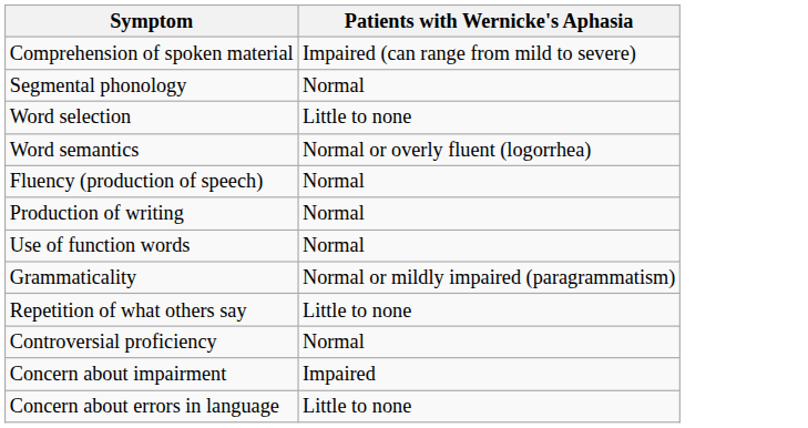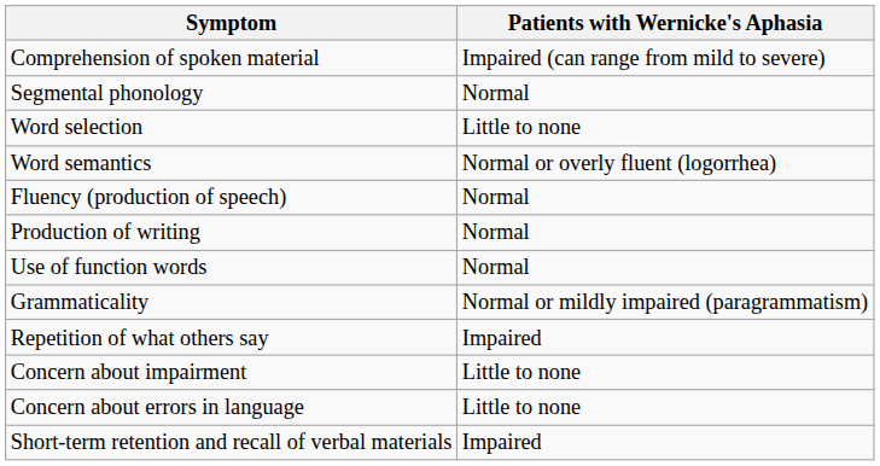Repetition of what others say | Patients with Wernicke's Aphasia: Little to none -> Impaired
- row: Controversial proficiency | Normal
Concern about impairment | Patients with Wernicke's Aphasia: Impaired -> Little to none
+ row: Short-term retention and recall of verbal materials | Impaired
